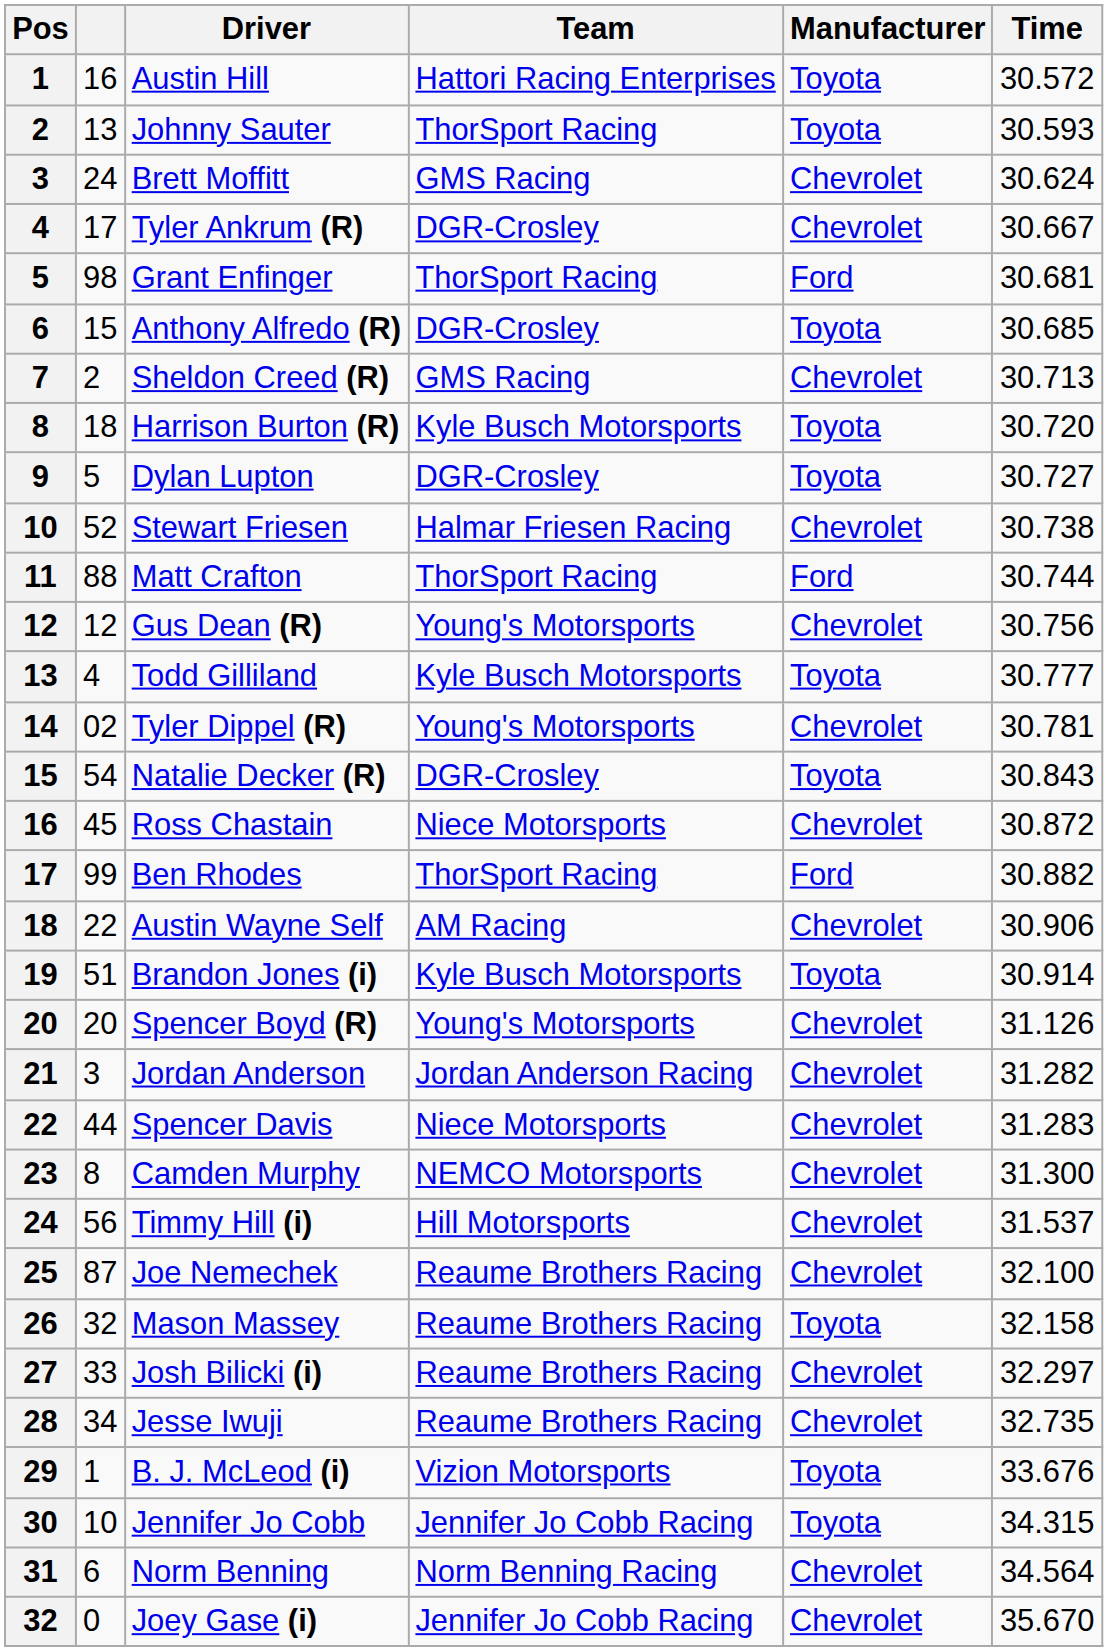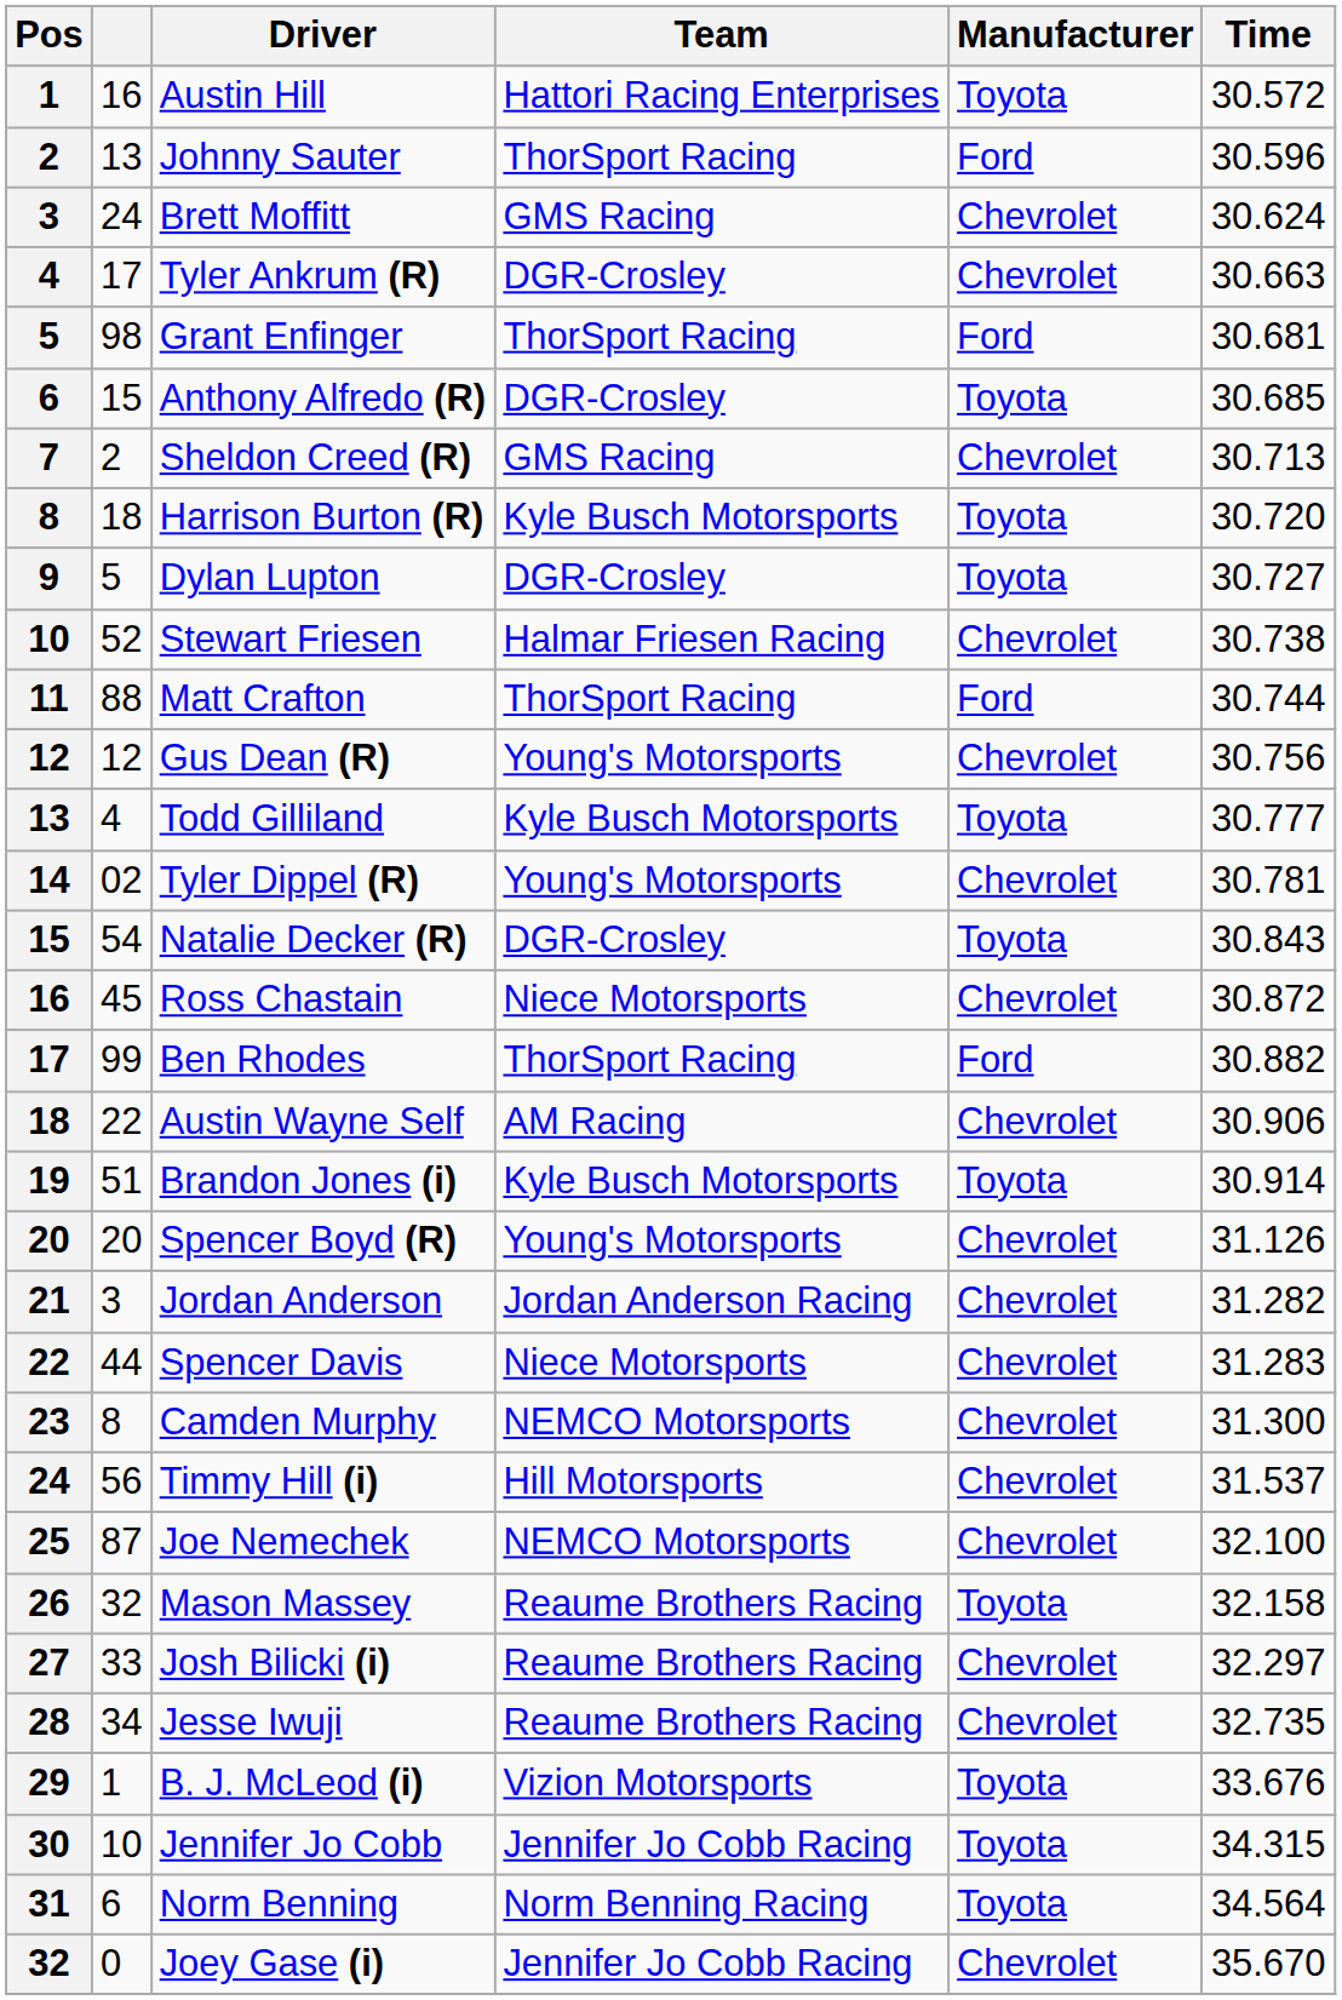Johnny Sauter | Manufacturer: Toyota -> Ford
Johnny Sauter | Time: 30.593 -> 30.596
Tyler Ankrum (R) | Time: 30.667 -> 30.663
Joe Nemechek | Team: Reaume Brothers Racing -> NEMCO Motorsports
Norm Benning | Manufacturer: Chevrolet -> Toyota
